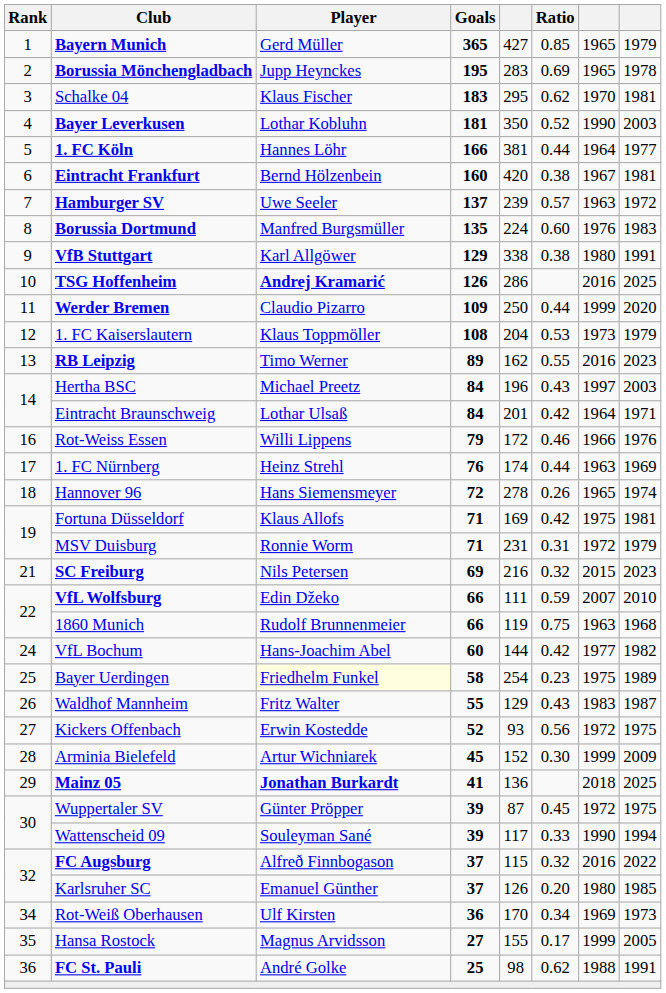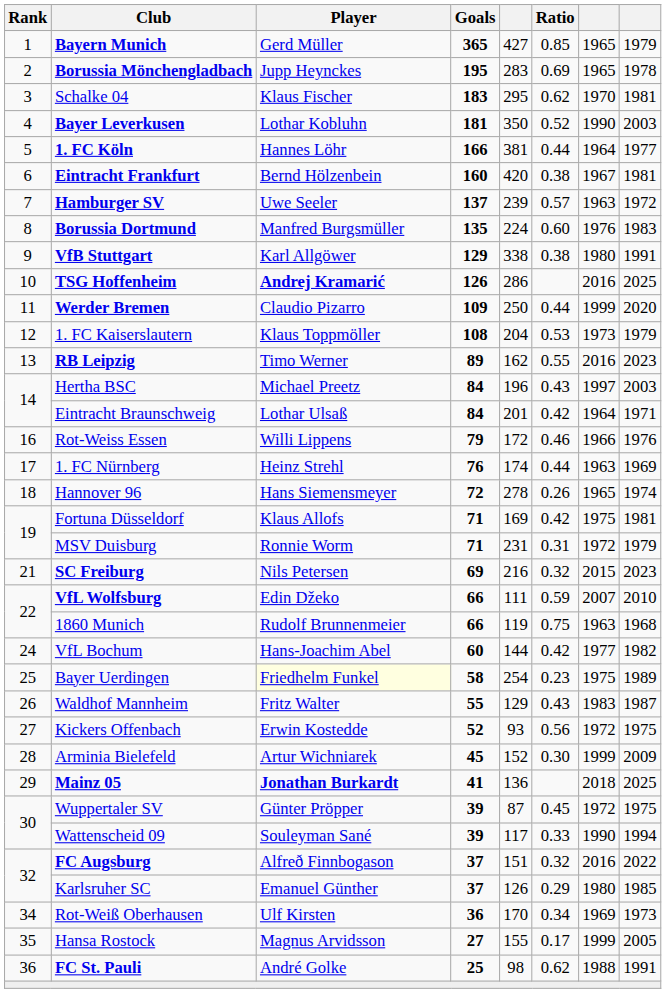FC Augsburg | column 5: 115 -> 151
Karlsruher SC | Ratio: 0.20 -> 0.29
